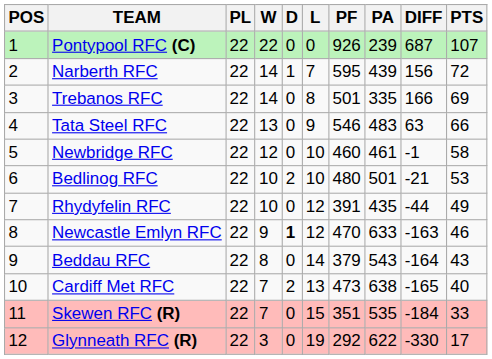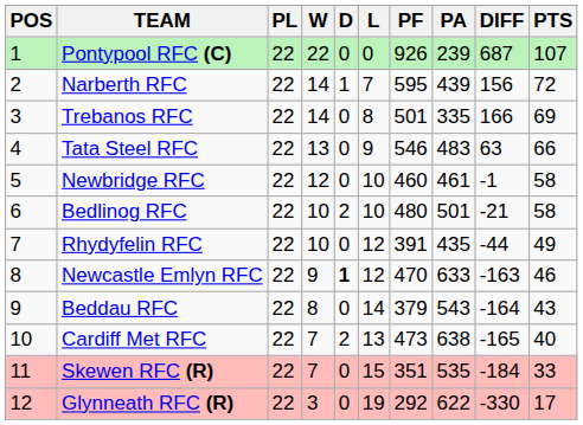Bedlinog RFC | PTS: 53 -> 58
